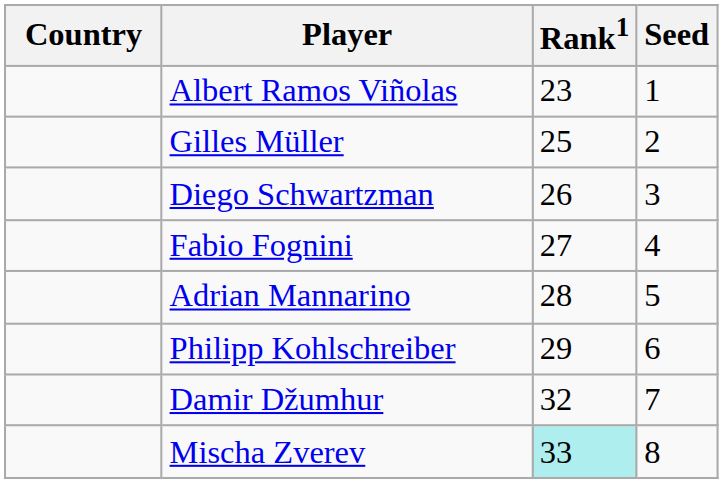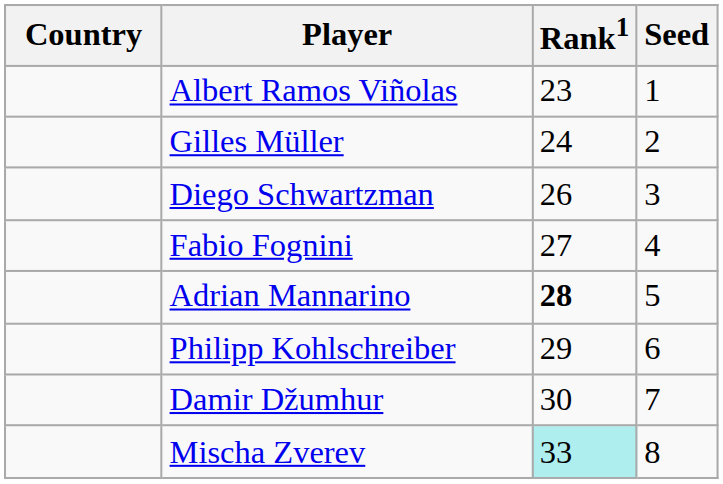Gilles Müller | Rank1: 25 -> 24
Adrian Mannarino | Rank1: normal -> bold
Damir Džumhur | Rank1: 32 -> 30
